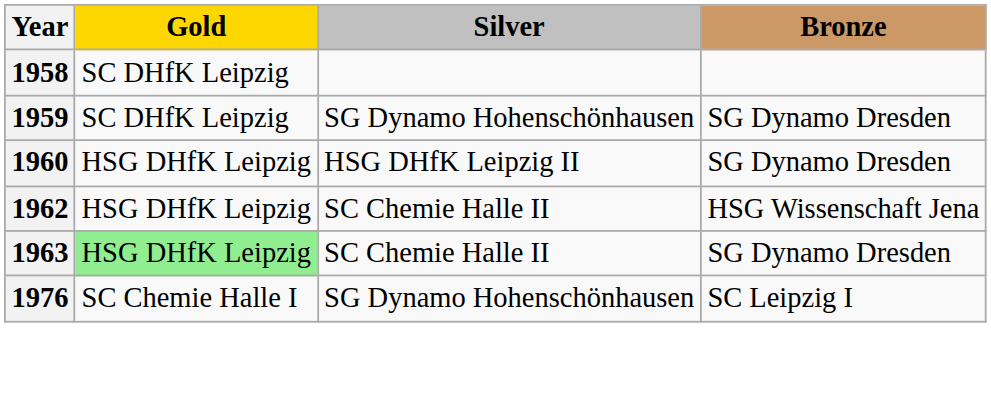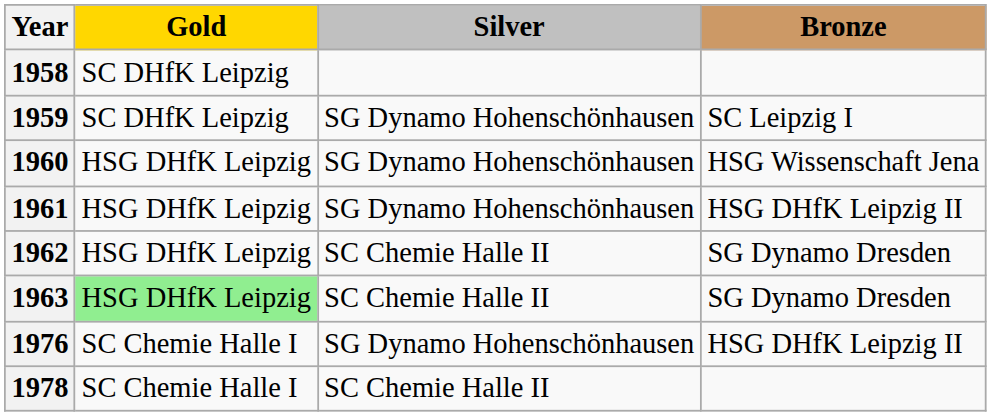1959 | Bronze: SG Dynamo Dresden -> SC Leipzig I
1960 | Silver: HSG DHfK Leipzig II -> SG Dynamo Hohenschönhausen
1960 | Bronze: SG Dynamo Dresden -> HSG Wissenschaft Jena
+ row: 1961 | HSG DHfK Leipzig | SG Dynamo Hohenschönhausen | HSG DHfK Leipzig II
1962 | Bronze: HSG Wissenschaft Jena -> SG Dynamo Dresden
1976 | Bronze: SC Leipzig I -> HSG DHfK Leipzig II
+ row: 1978 | SC Chemie Halle I | SC Chemie Halle II
